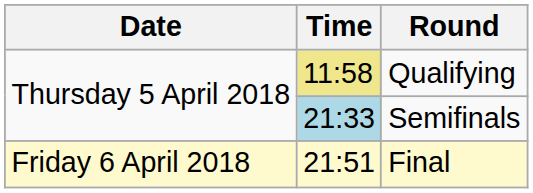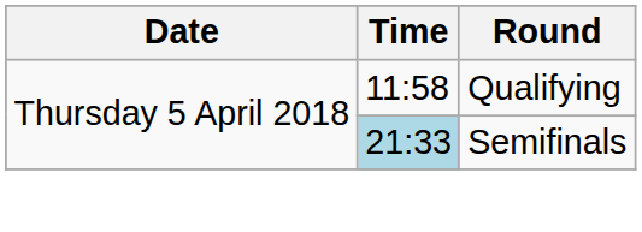Qualifying | Time: khaki background -> no background
- row: Friday 6 April 2018 | 21:51 | Final
